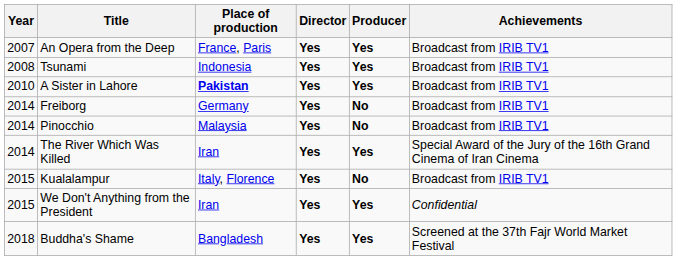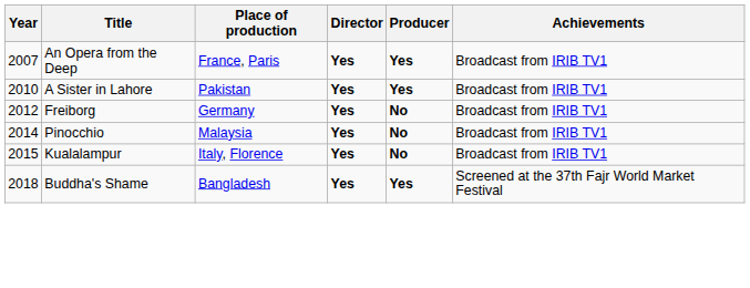- row: 2008 | Tsunami | Indonesia | Yes | Yes | Broadcast from IRIB TV1
A Sister in Lahore | Place of production: bold -> normal
Freiborg | Year: 2014 -> 2012
- row: 2014 | The River Which Was Killed | Iran | Yes | Yes | Special Award of the Jury of the 16th Grand Cinema of Iran Cinema
- row: 2015 | We Don't Anything from the President | Iran | Yes | Yes | Confidential
